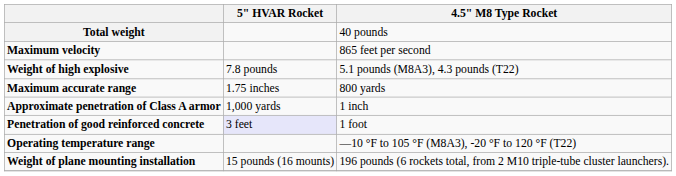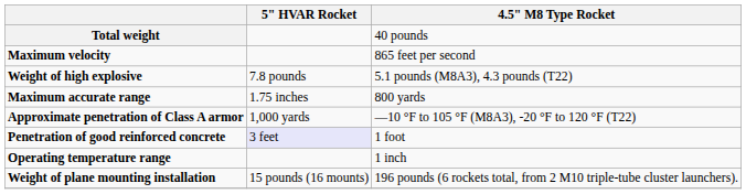Approximate penetration of Class A armor | 4.5" M8 Type Rocket: 1 inch -> —10 °F to 105 °F (M8A3), -20 °F to 120 °F (T22)
Operating temperature range | 4.5" M8 Type Rocket: —10 °F to 105 °F (M8A3), -20 °F to 120 °F (T22) -> 1 inch
